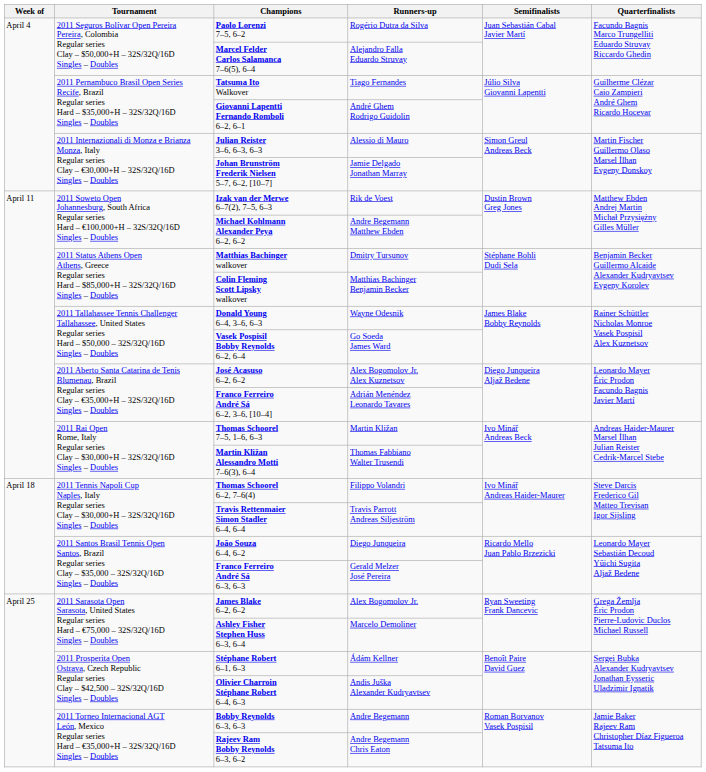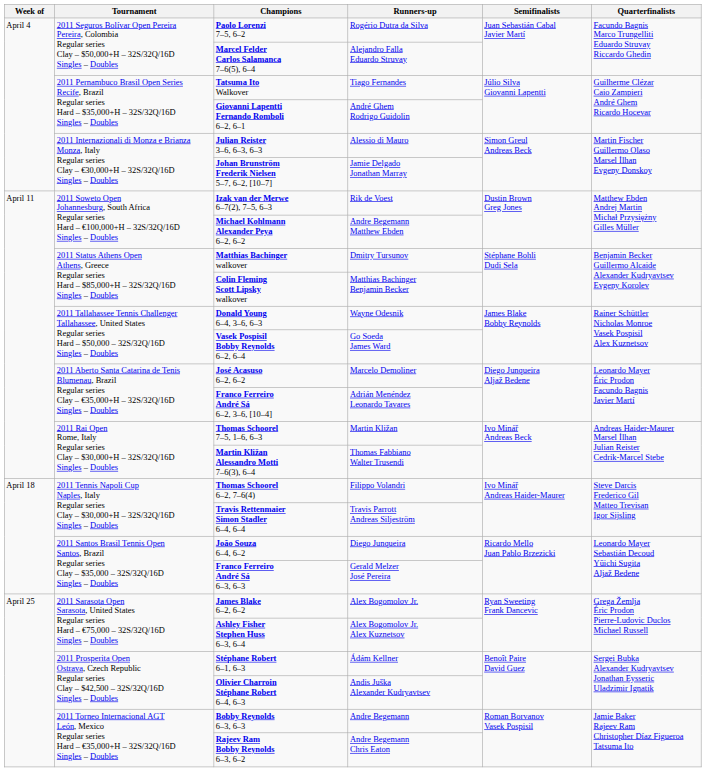José Acasuso 6–2, 6–2 | Runners-up: Alex Bogomolov Jr. Alex Kuznetsov -> Marcelo Demoliner
Ashley Fisher Stephen Huss 6–3, 6–4 | Runners-up: Marcelo Demoliner -> Alex Bogomolov Jr. Alex Kuznetsov
